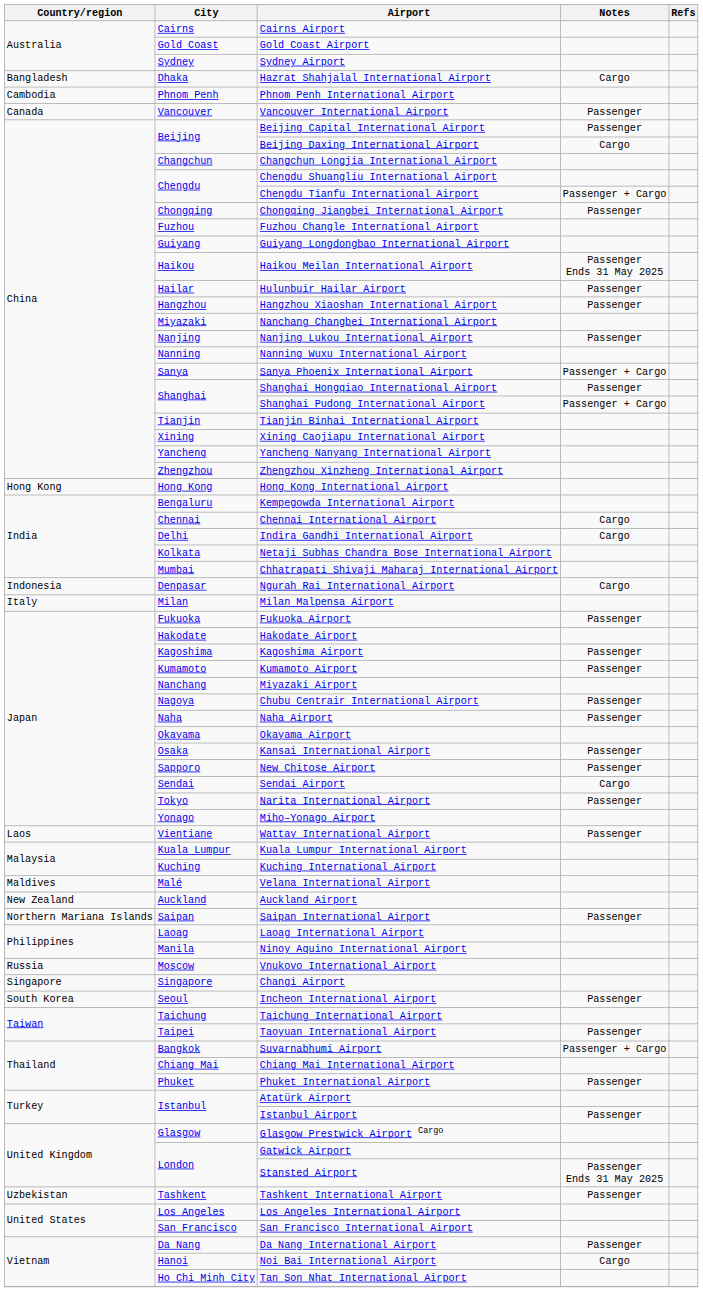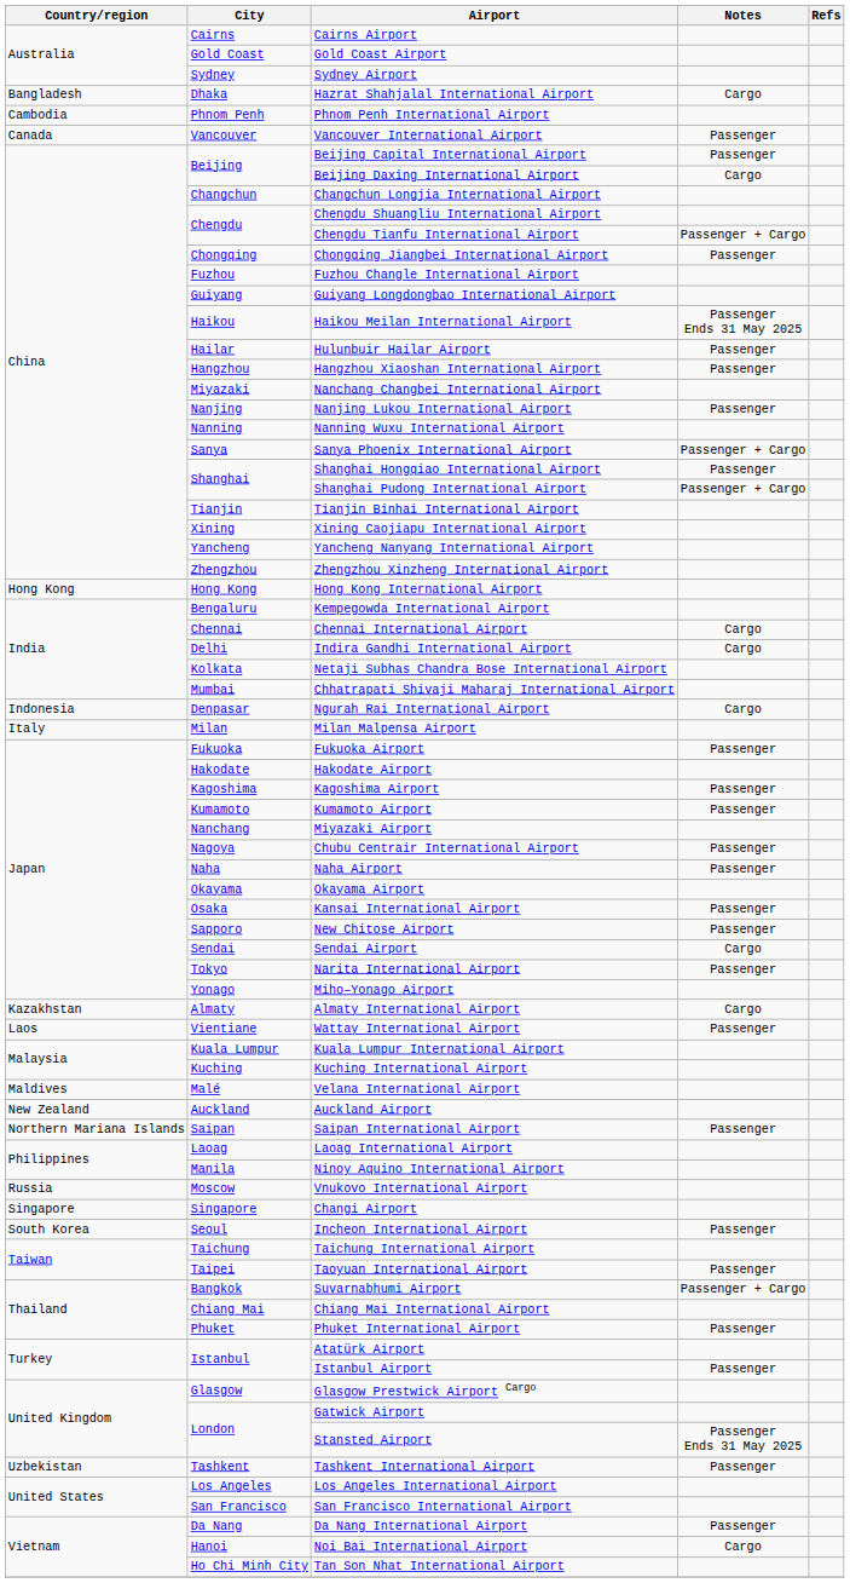+ row: Kazakhstan | Almaty | Almaty International Airport | Cargo
